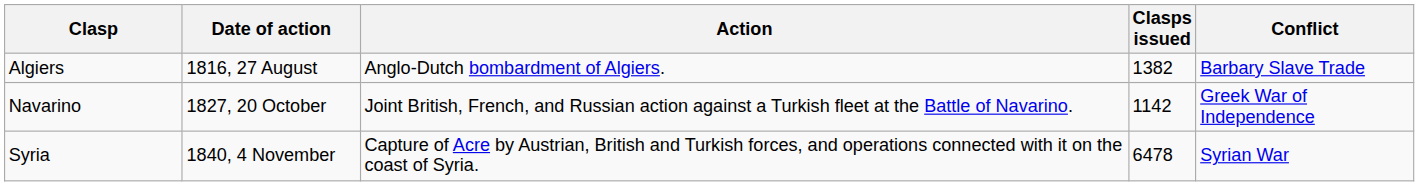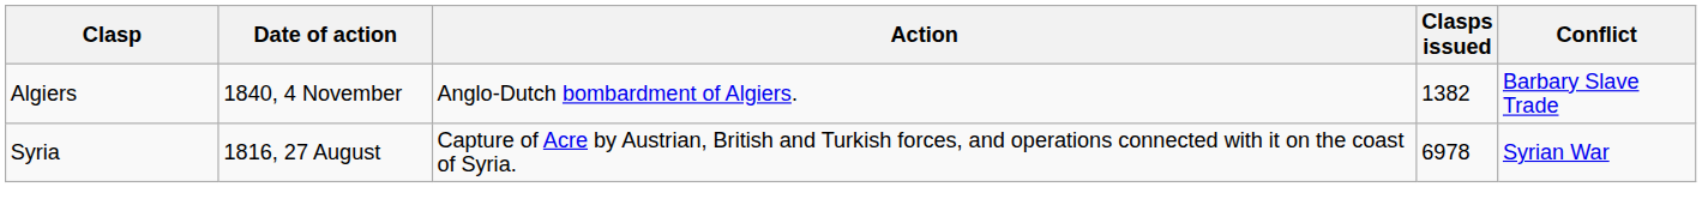Algiers | Date of action: 1816, 27 August -> 1840, 4 November
- row: Navarino | 1827, 20 October | Joint British, French, and Russian action against a Turkish fleet at the Battle of Navarino. | 1142 | Greek War of Independence
Syria | Date of action: 1840, 4 November -> 1816, 27 August
Syria | Clasps issued: 6478 -> 6978
